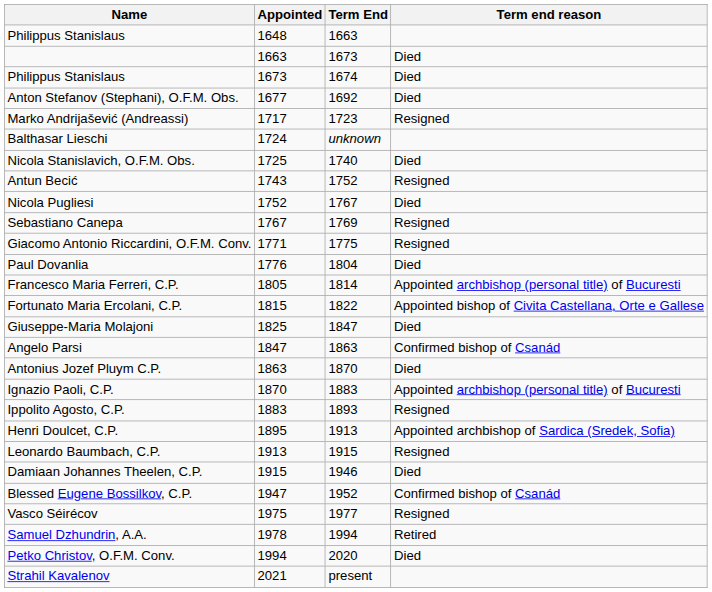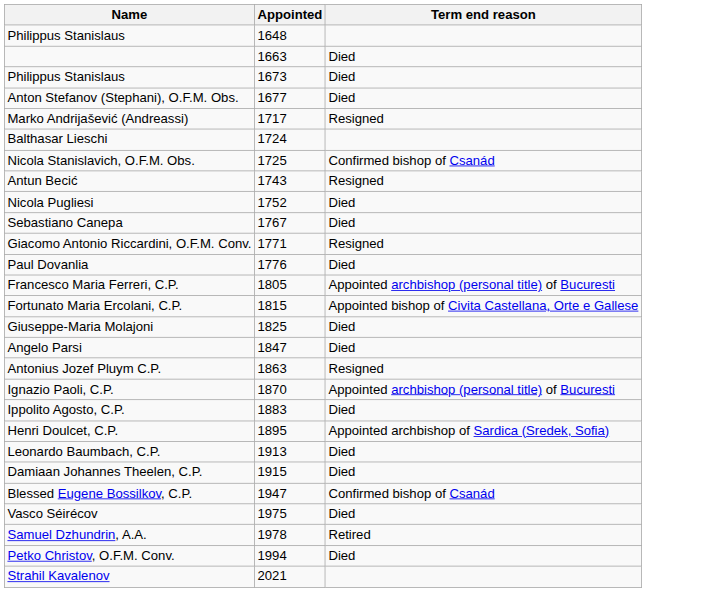- column: Term End | 1663 | 1673 | 1674 | 1692 | 1723 | unknown | 1740 | 1752 | 1767 | 1769 | 1775 | 1804 | 1814 | 1822 | 1847 | 1863 | 1870 | 1883 | 1893 | 1913 | 1915 | 1946 | 1952 | 1977 | 1994 | 2020 | present
Nicola Stanislavich, O.F.M. Obs. | Term end reason: Died -> Confirmed bishop of Csanád
Sebastiano Canepa | Term end reason: Resigned -> Died
Angelo Parsi | Term end reason: Confirmed bishop of Csanád -> Died
Antonius Jozef Pluym C.P. | Term end reason: Died -> Resigned
Ippolito Agosto, C.P. | Term end reason: Resigned -> Died
Leonardo Baumbach, C.P. | Term end reason: Resigned -> Died
Vasco Séirécov | Term end reason: Resigned -> Died
